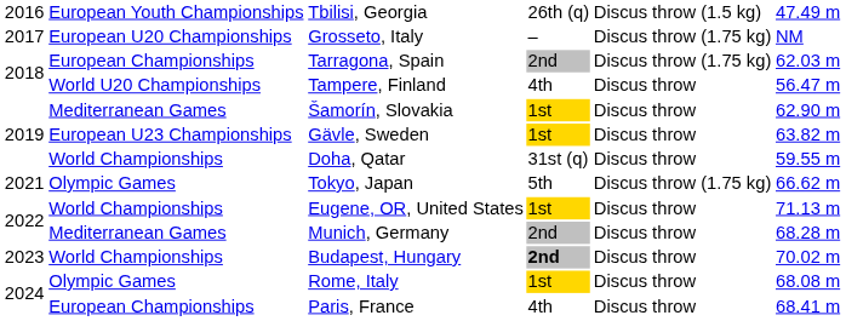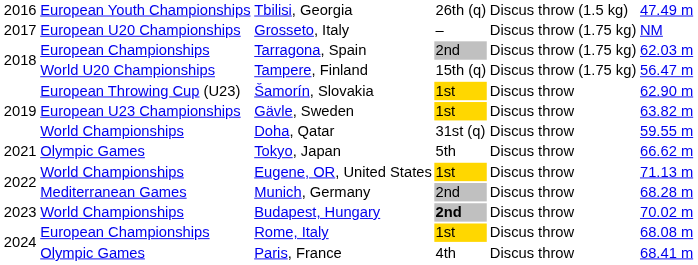Tampere, Finland | column 4: 4th -> 15th (q)
Tampere, Finland | column 5: Discus throw -> Discus throw (1.75 kg)
Šamorín, Slovakia | column 2: Mediterranean Games -> European Throwing Cup (U23)
Tokyo, Japan | column 5: Discus throw (1.75 kg) -> Discus throw
Rome, Italy | column 2: Olympic Games -> European Championships
Paris, France | column 2: European Championships -> Olympic Games
